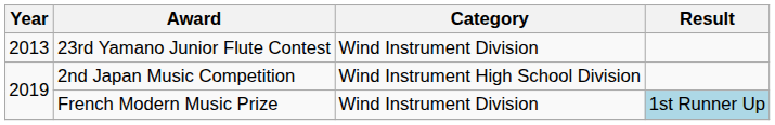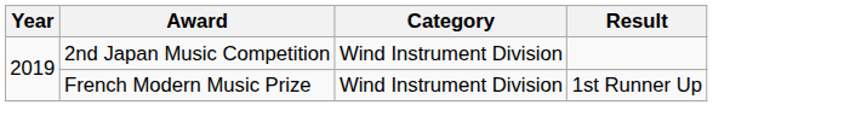- row: 2013 | 23rd Yamano Junior Flute Contest | Wind Instrument Division
2nd Japan Music Competition | Category: Wind Instrument High School Division -> Wind Instrument Division
French Modern Music Prize | Result: lightblue background -> no background
